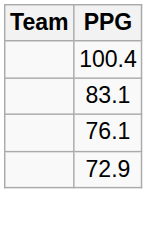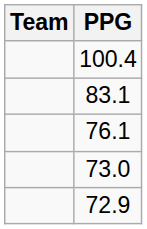+ row: 73.0
